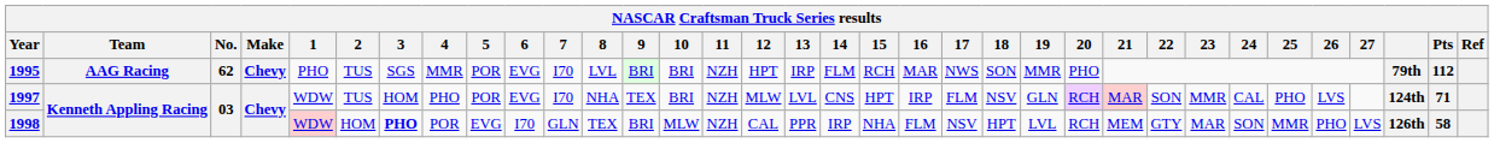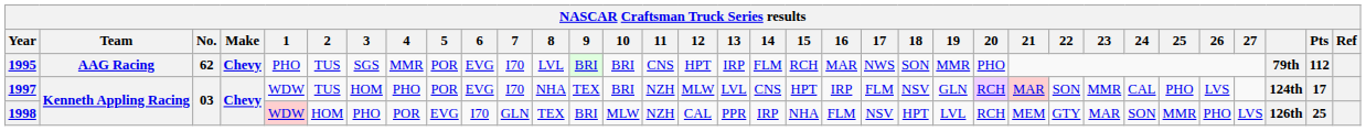1995 | 11: NZH -> CNS
1997 | Pts: 71 -> 17
1998 | 3: bold -> normal
1998 | Pts: 58 -> 25
